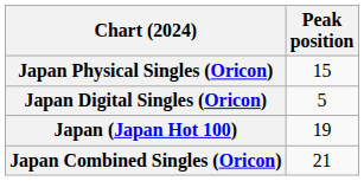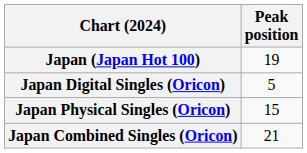rows swapped: Japan (Japan Hot 100) <-> Japan Physical Singles (Oricon)
